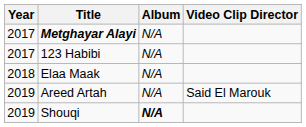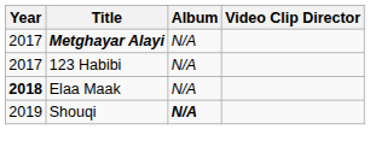Elaa Maak | Year: normal -> bold
- row: 2019 | Areed Artah | N/A | Said El Marouk
